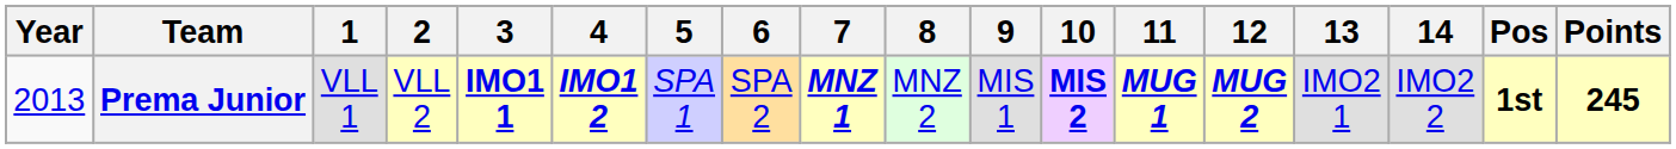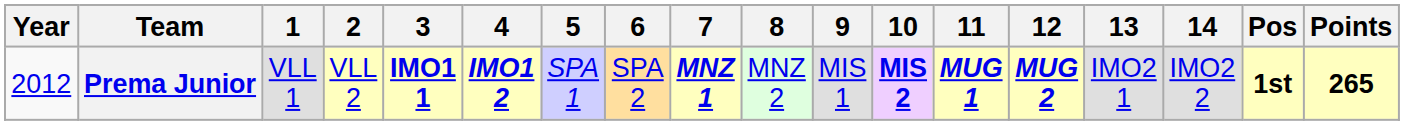Prema Junior | Year: 2013 -> 2012
Prema Junior | Points: 245 -> 265
